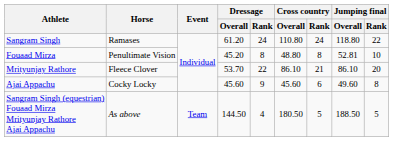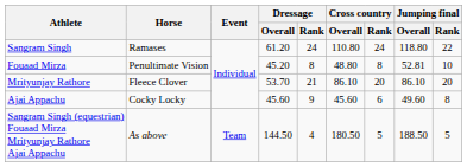Mrityunjay Rathore | Dressage / Rank: 22 -> 21
Mrityunjay Rathore | Cross country / Rank: 21 -> 20
